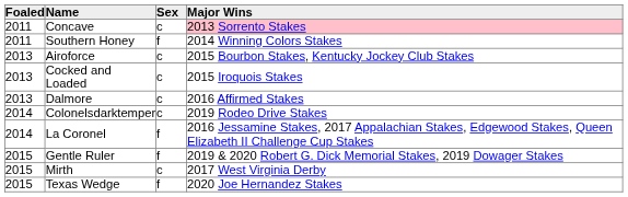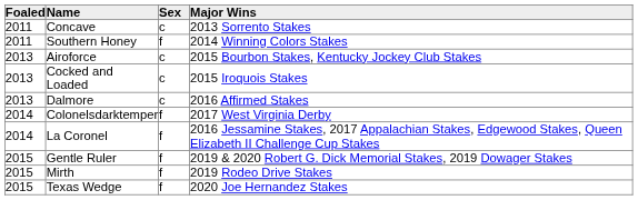Concave | Major Wins: pink background -> no background
Colonelsdarktemper | Sex: c -> f
Colonelsdarktemper | Major Wins: 2019 Rodeo Drive Stakes -> 2017 West Virginia Derby
Mirth | Sex: c -> f
Mirth | Major Wins: 2017 West Virginia Derby -> 2019 Rodeo Drive Stakes
